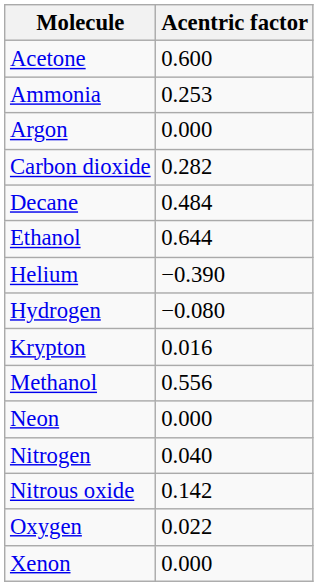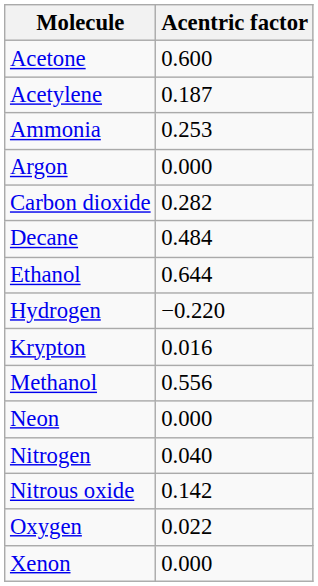+ row: Acetylene | 0.187
- row: Helium | −0.390
Hydrogen | Acentric factor: −0.080 -> −0.220
